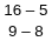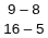rows swapped: 16 – 5 <-> 9 – 8
